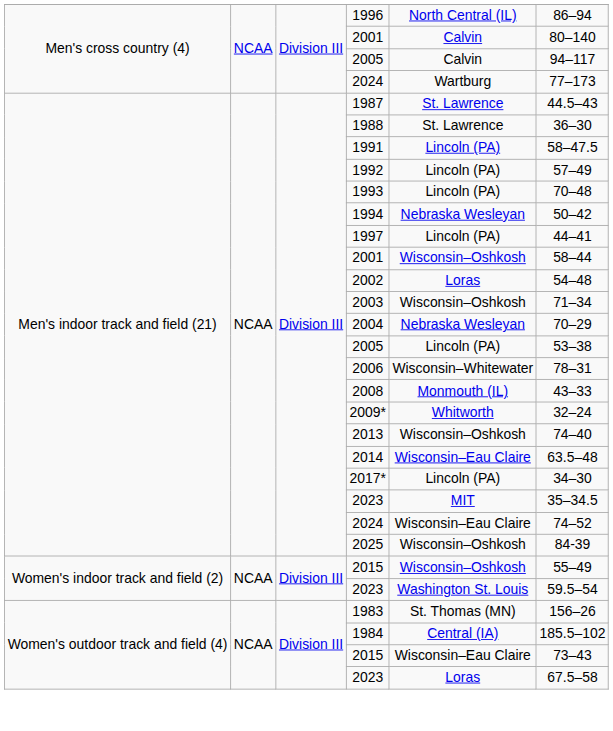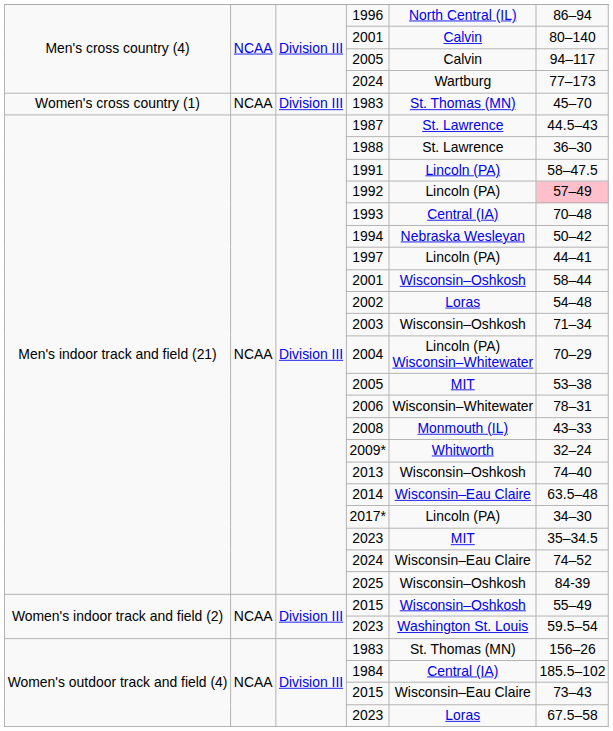+ row: Women's cross country (1) | NCAA | Division III | 1983 | St. Thomas (MN) | 45–70
1992 | column 6: no background -> pink background
1993 | column 5: Lincoln (PA) -> Central (IA)
2004 | column 5: Nebraska Wesleyan -> Lincoln (PA) Wisconsin–Whitewater
Men's indoor track and field (21) / 2005 | column 5: Lincoln (PA) -> MIT
